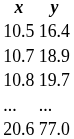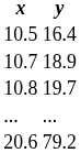20.6 | y: 77.0 -> 79.2
